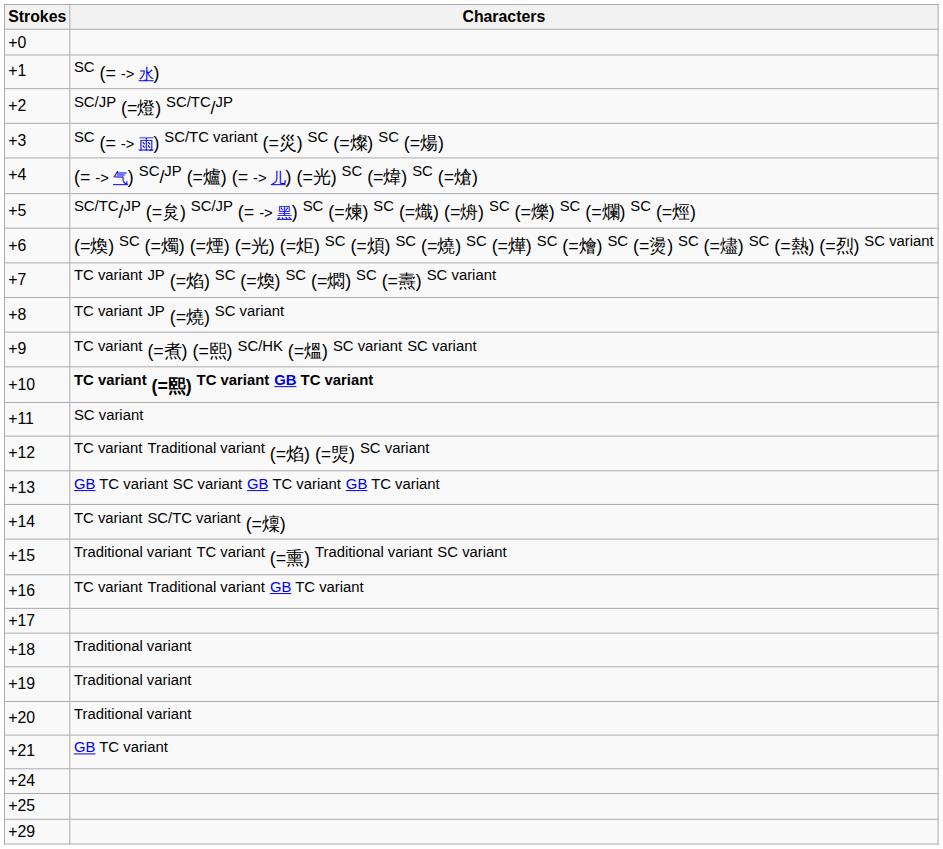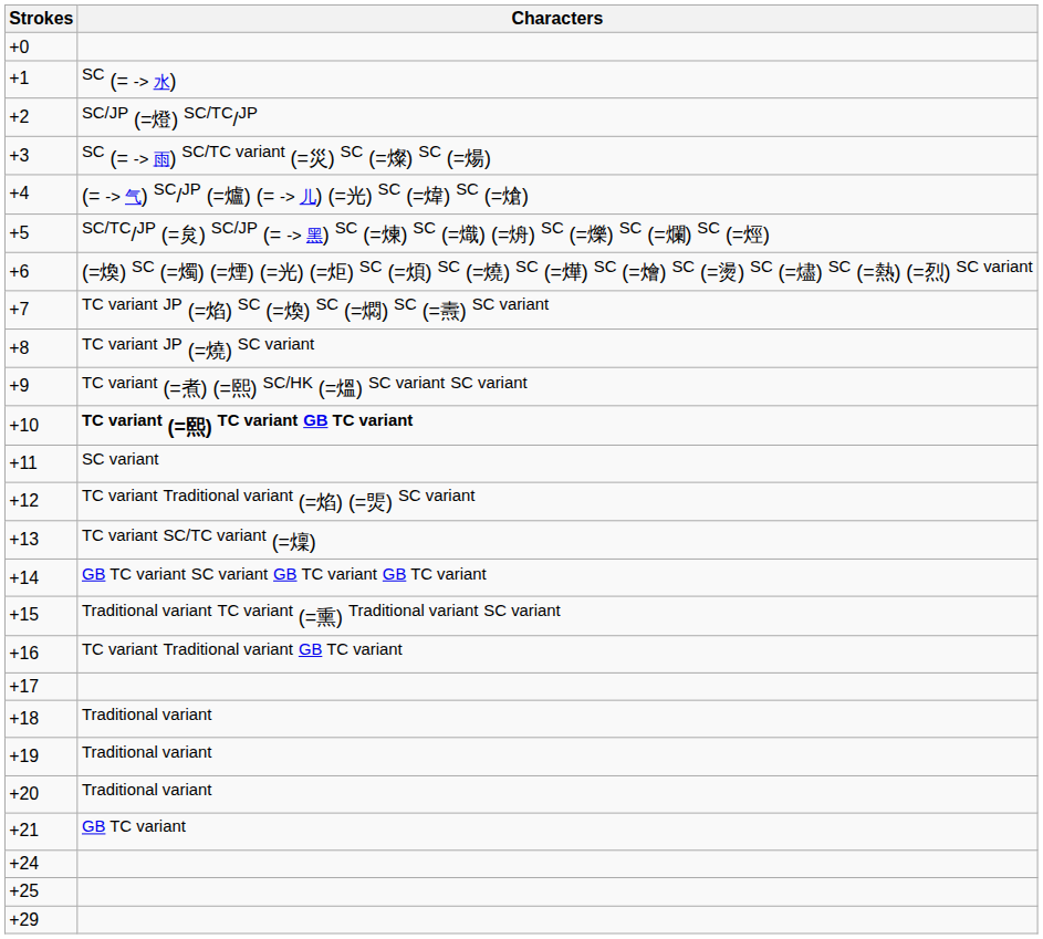+13 | Characters: GB TC variant SC variant GB TC variant GB TC variant -> TC variant SC/TC variant (=燣)
+14 | Characters: TC variant SC/TC variant (=燣) -> GB TC variant SC variant GB TC variant GB TC variant
